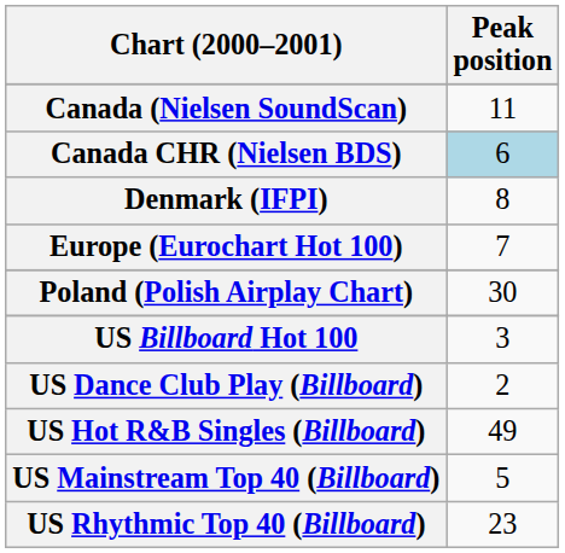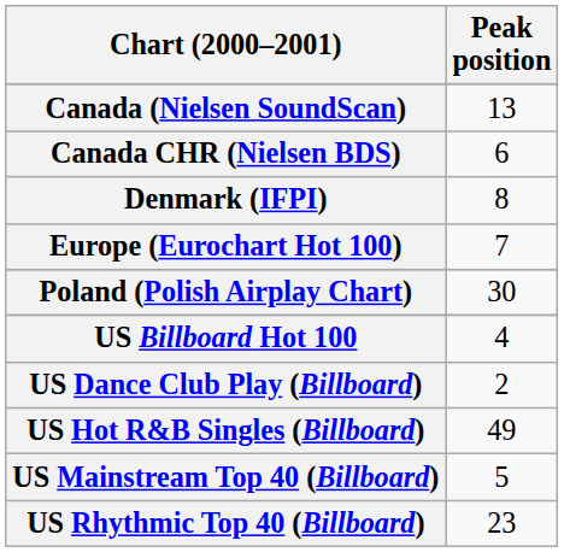Canada (Nielsen SoundScan) | Peak position: 11 -> 13
Canada CHR (Nielsen BDS) | Peak position: lightblue background -> no background
US Billboard Hot 100 | Peak position: 3 -> 4
